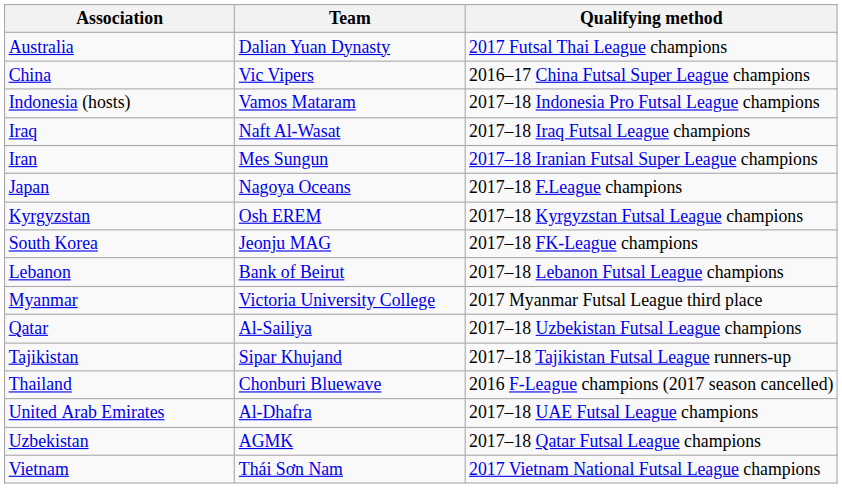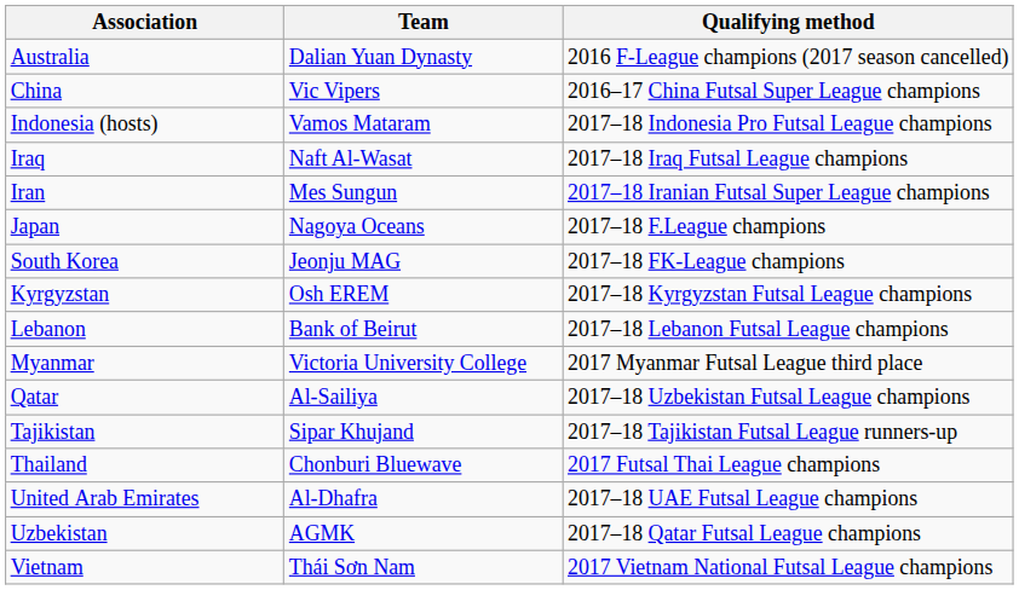Australia | Qualifying method: 2017 Futsal Thai League champions -> 2016 F-League champions (2017 season cancelled)
rows swapped: Kyrgyzstan <-> South Korea
Thailand | Qualifying method: 2016 F-League champions (2017 season cancelled) -> 2017 Futsal Thai League champions
